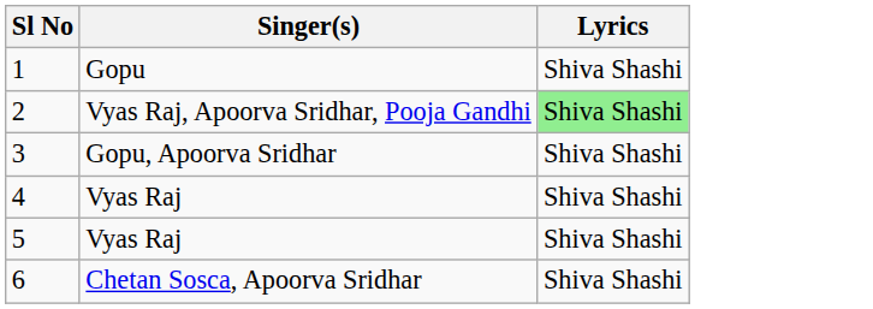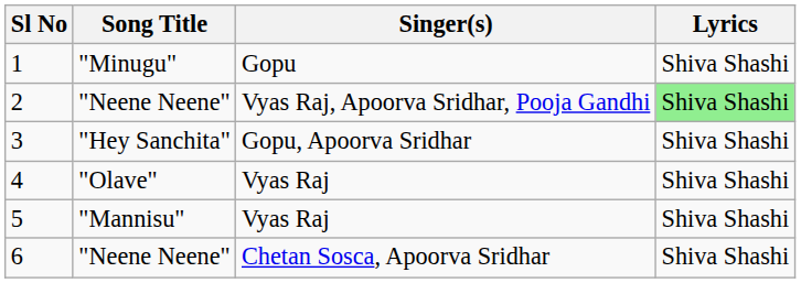+ column: Song Title | "Minugu" | "Neene Neene" | "Hey Sanchita" | "Olave" | "Mannisu" | "Neene Neene"
